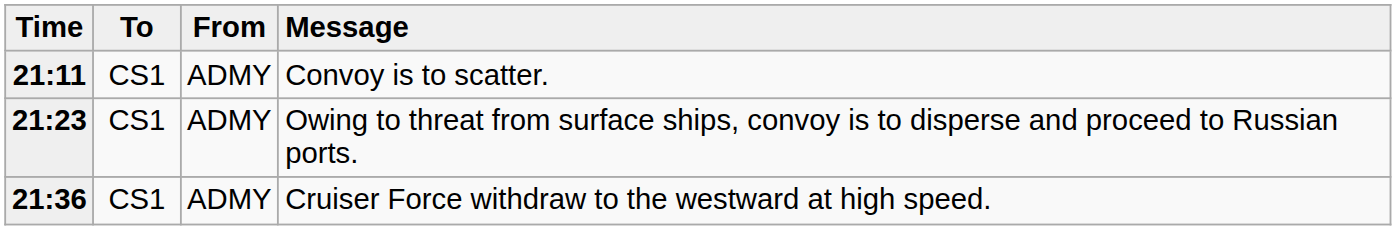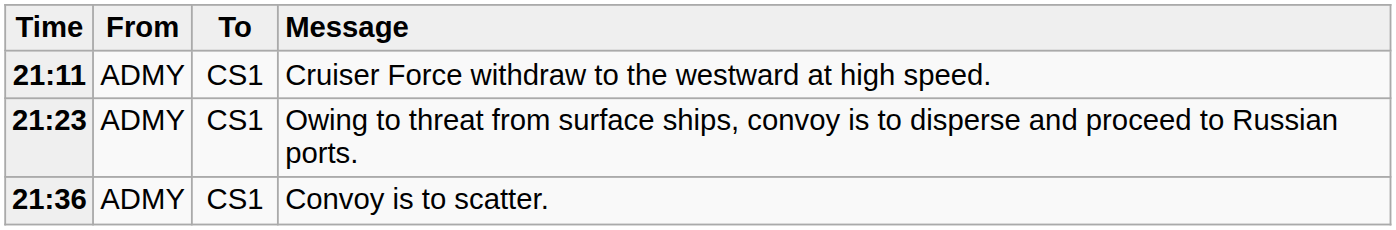columns swapped: From <-> To
21:11 | Message: Convoy is to scatter. -> Cruiser Force withdraw to the westward at high speed.
21:36 | Message: Cruiser Force withdraw to the westward at high speed. -> Convoy is to scatter.
